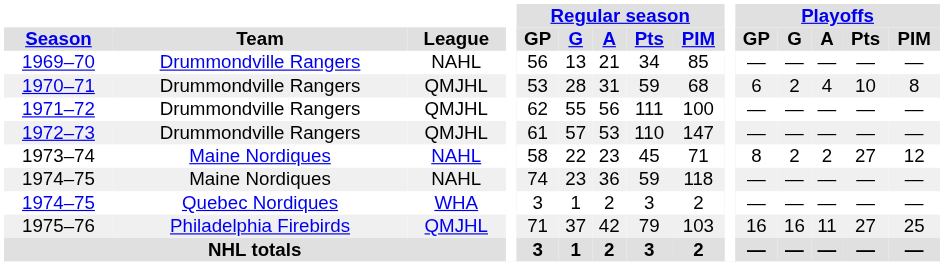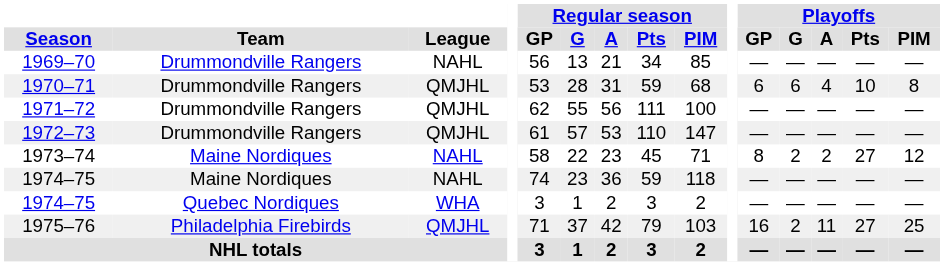1970–71 | Playoffs / G: 2 -> 6
1975–76 | Playoffs / G: 16 -> 2
